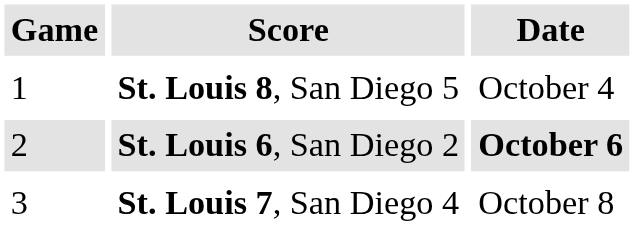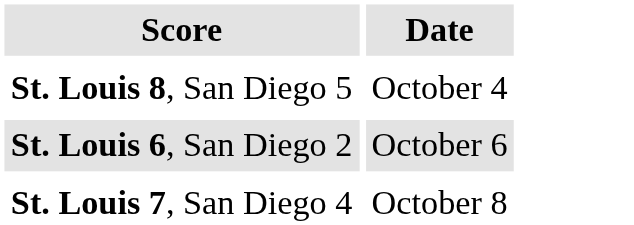- column: Game | 1 | 2 | 3
St. Louis 6, San Diego 2 | Date: bold -> normal
